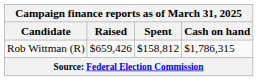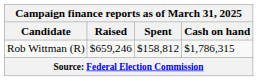Rob Wittman (R) | Raised: $659,426 -> $659,246
